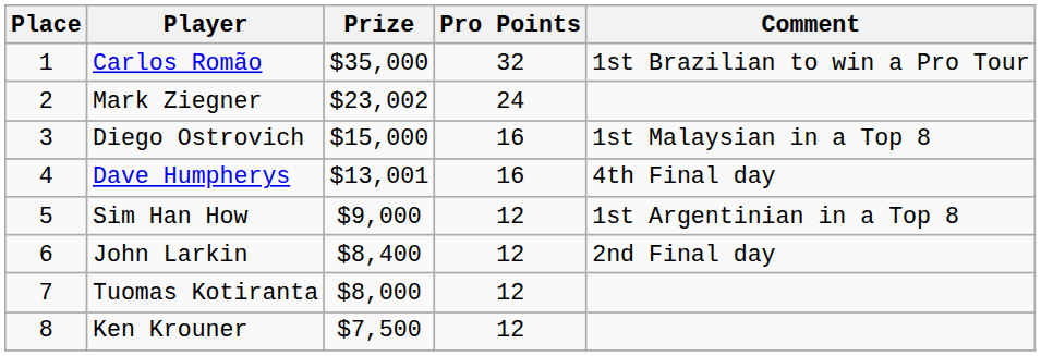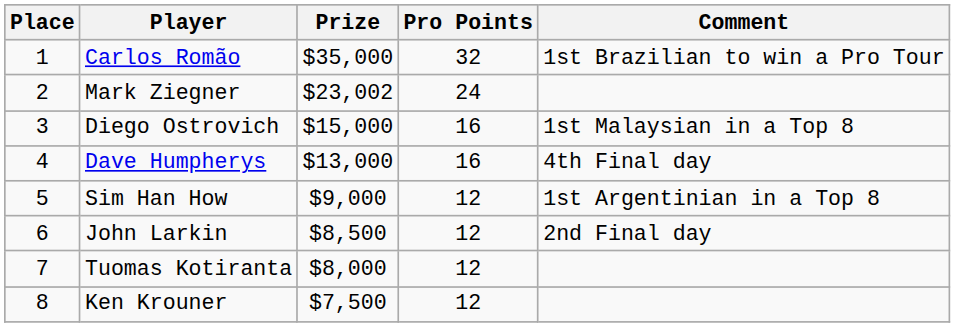Dave Humpherys | Prize: $13,001 -> $13,000
John Larkin | Prize: $8,400 -> $8,500
